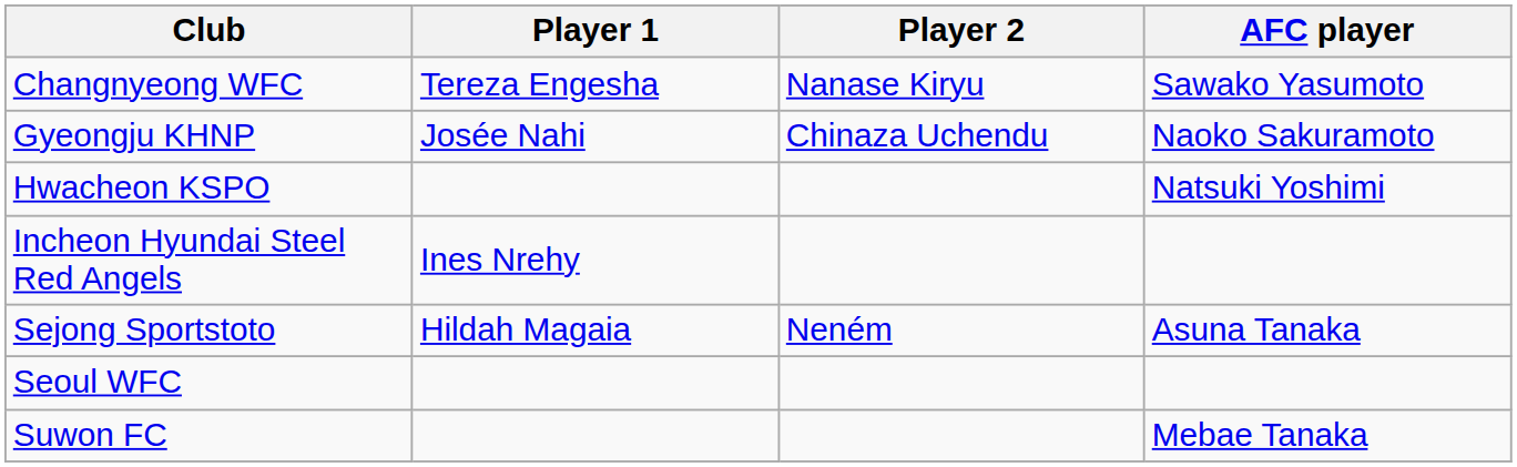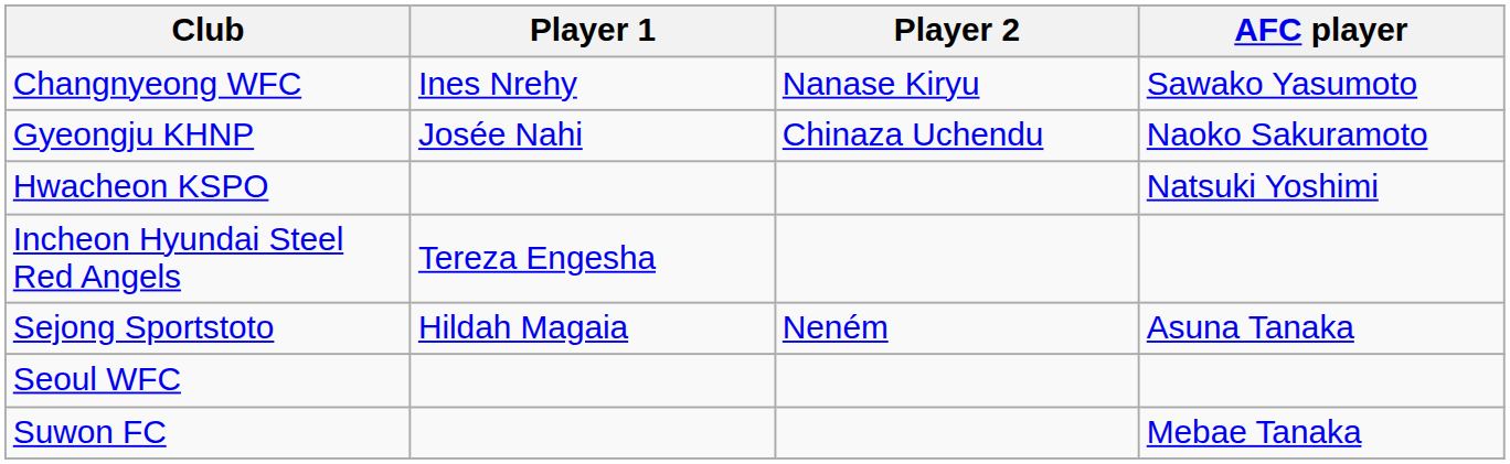Changnyeong WFC | Player 1: Tereza Engesha -> Ines Nrehy
Incheon Hyundai Steel Red Angels | Player 1: Ines Nrehy -> Tereza Engesha
